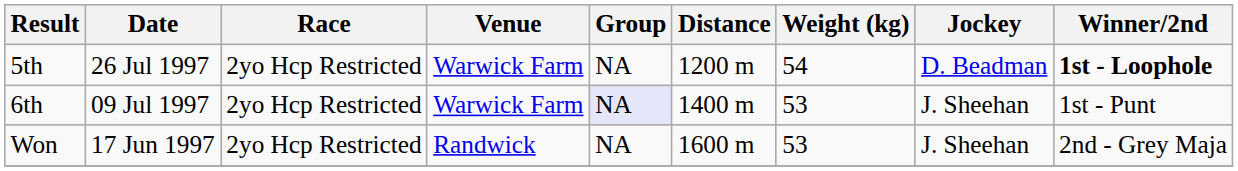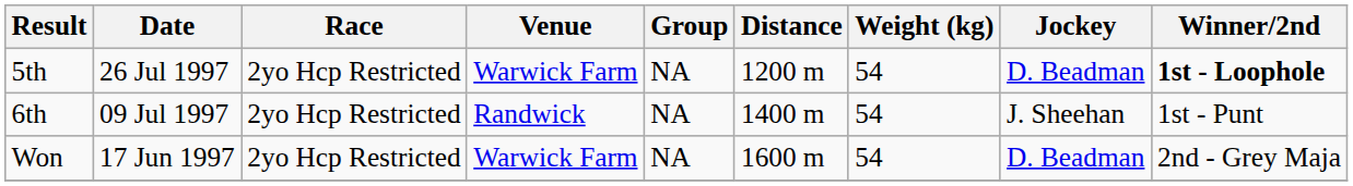6th | Venue: Warwick Farm -> Randwick
6th | Group: lavender background -> no background
6th | Weight (kg): 53 -> 54
Won | Venue: Randwick -> Warwick Farm
Won | Weight (kg): 53 -> 54
Won | Jockey: J. Sheehan -> D. Beadman
